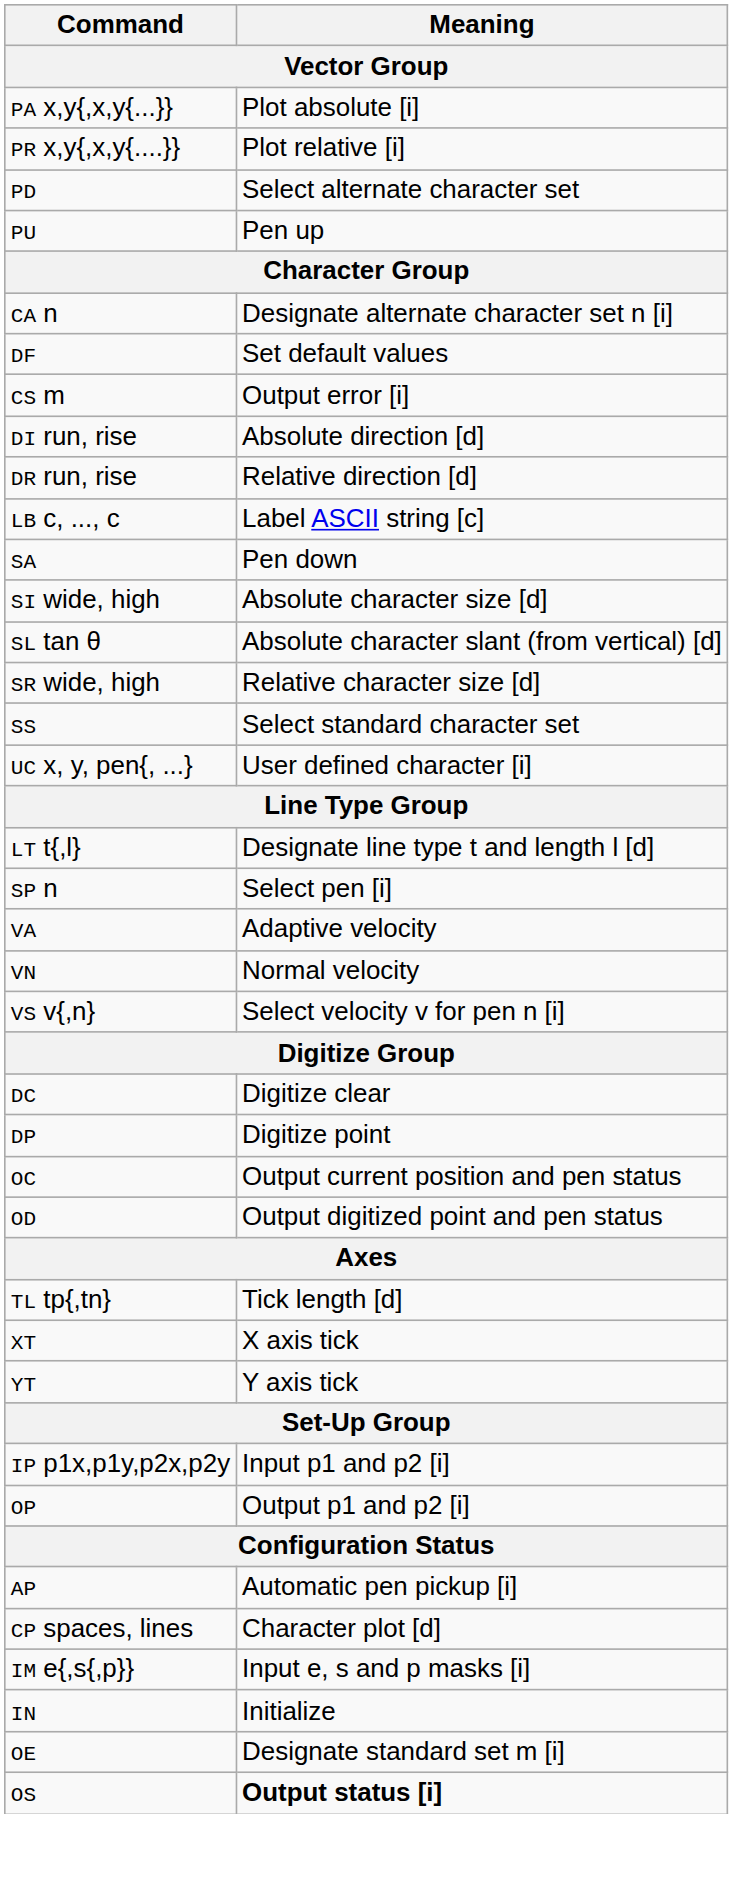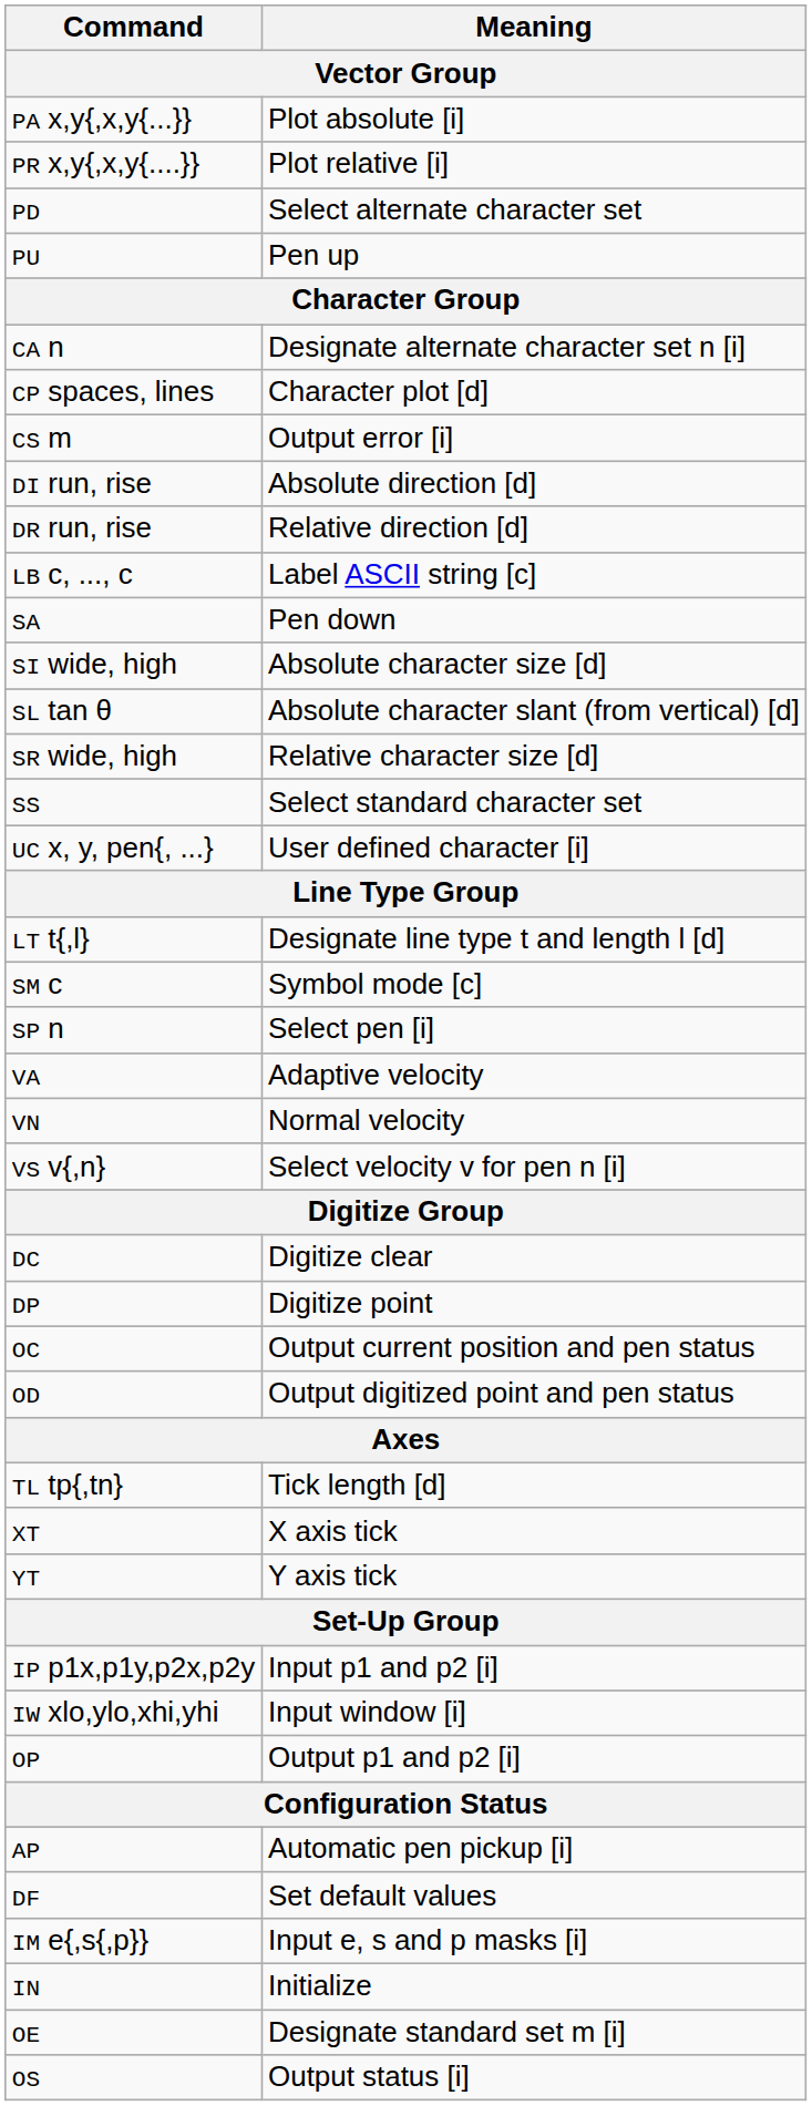rows swapped: CP spaces, lines <-> DF
+ row: SM c | Symbol mode [c]
+ row: IW xlo,ylo,xhi,yhi | Input window [i]
OS | Meaning: bold -> normal
